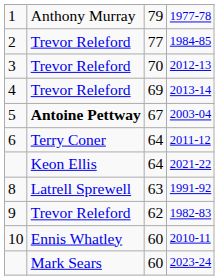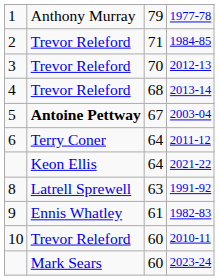1984-85 | column 3: 77 -> 71
2013-14 | column 3: 69 -> 68
1982-83 | column 2: Trevor Releford -> Ennis Whatley
1982-83 | column 3: 62 -> 61
2010-11 | column 2: Ennis Whatley -> Trevor Releford
